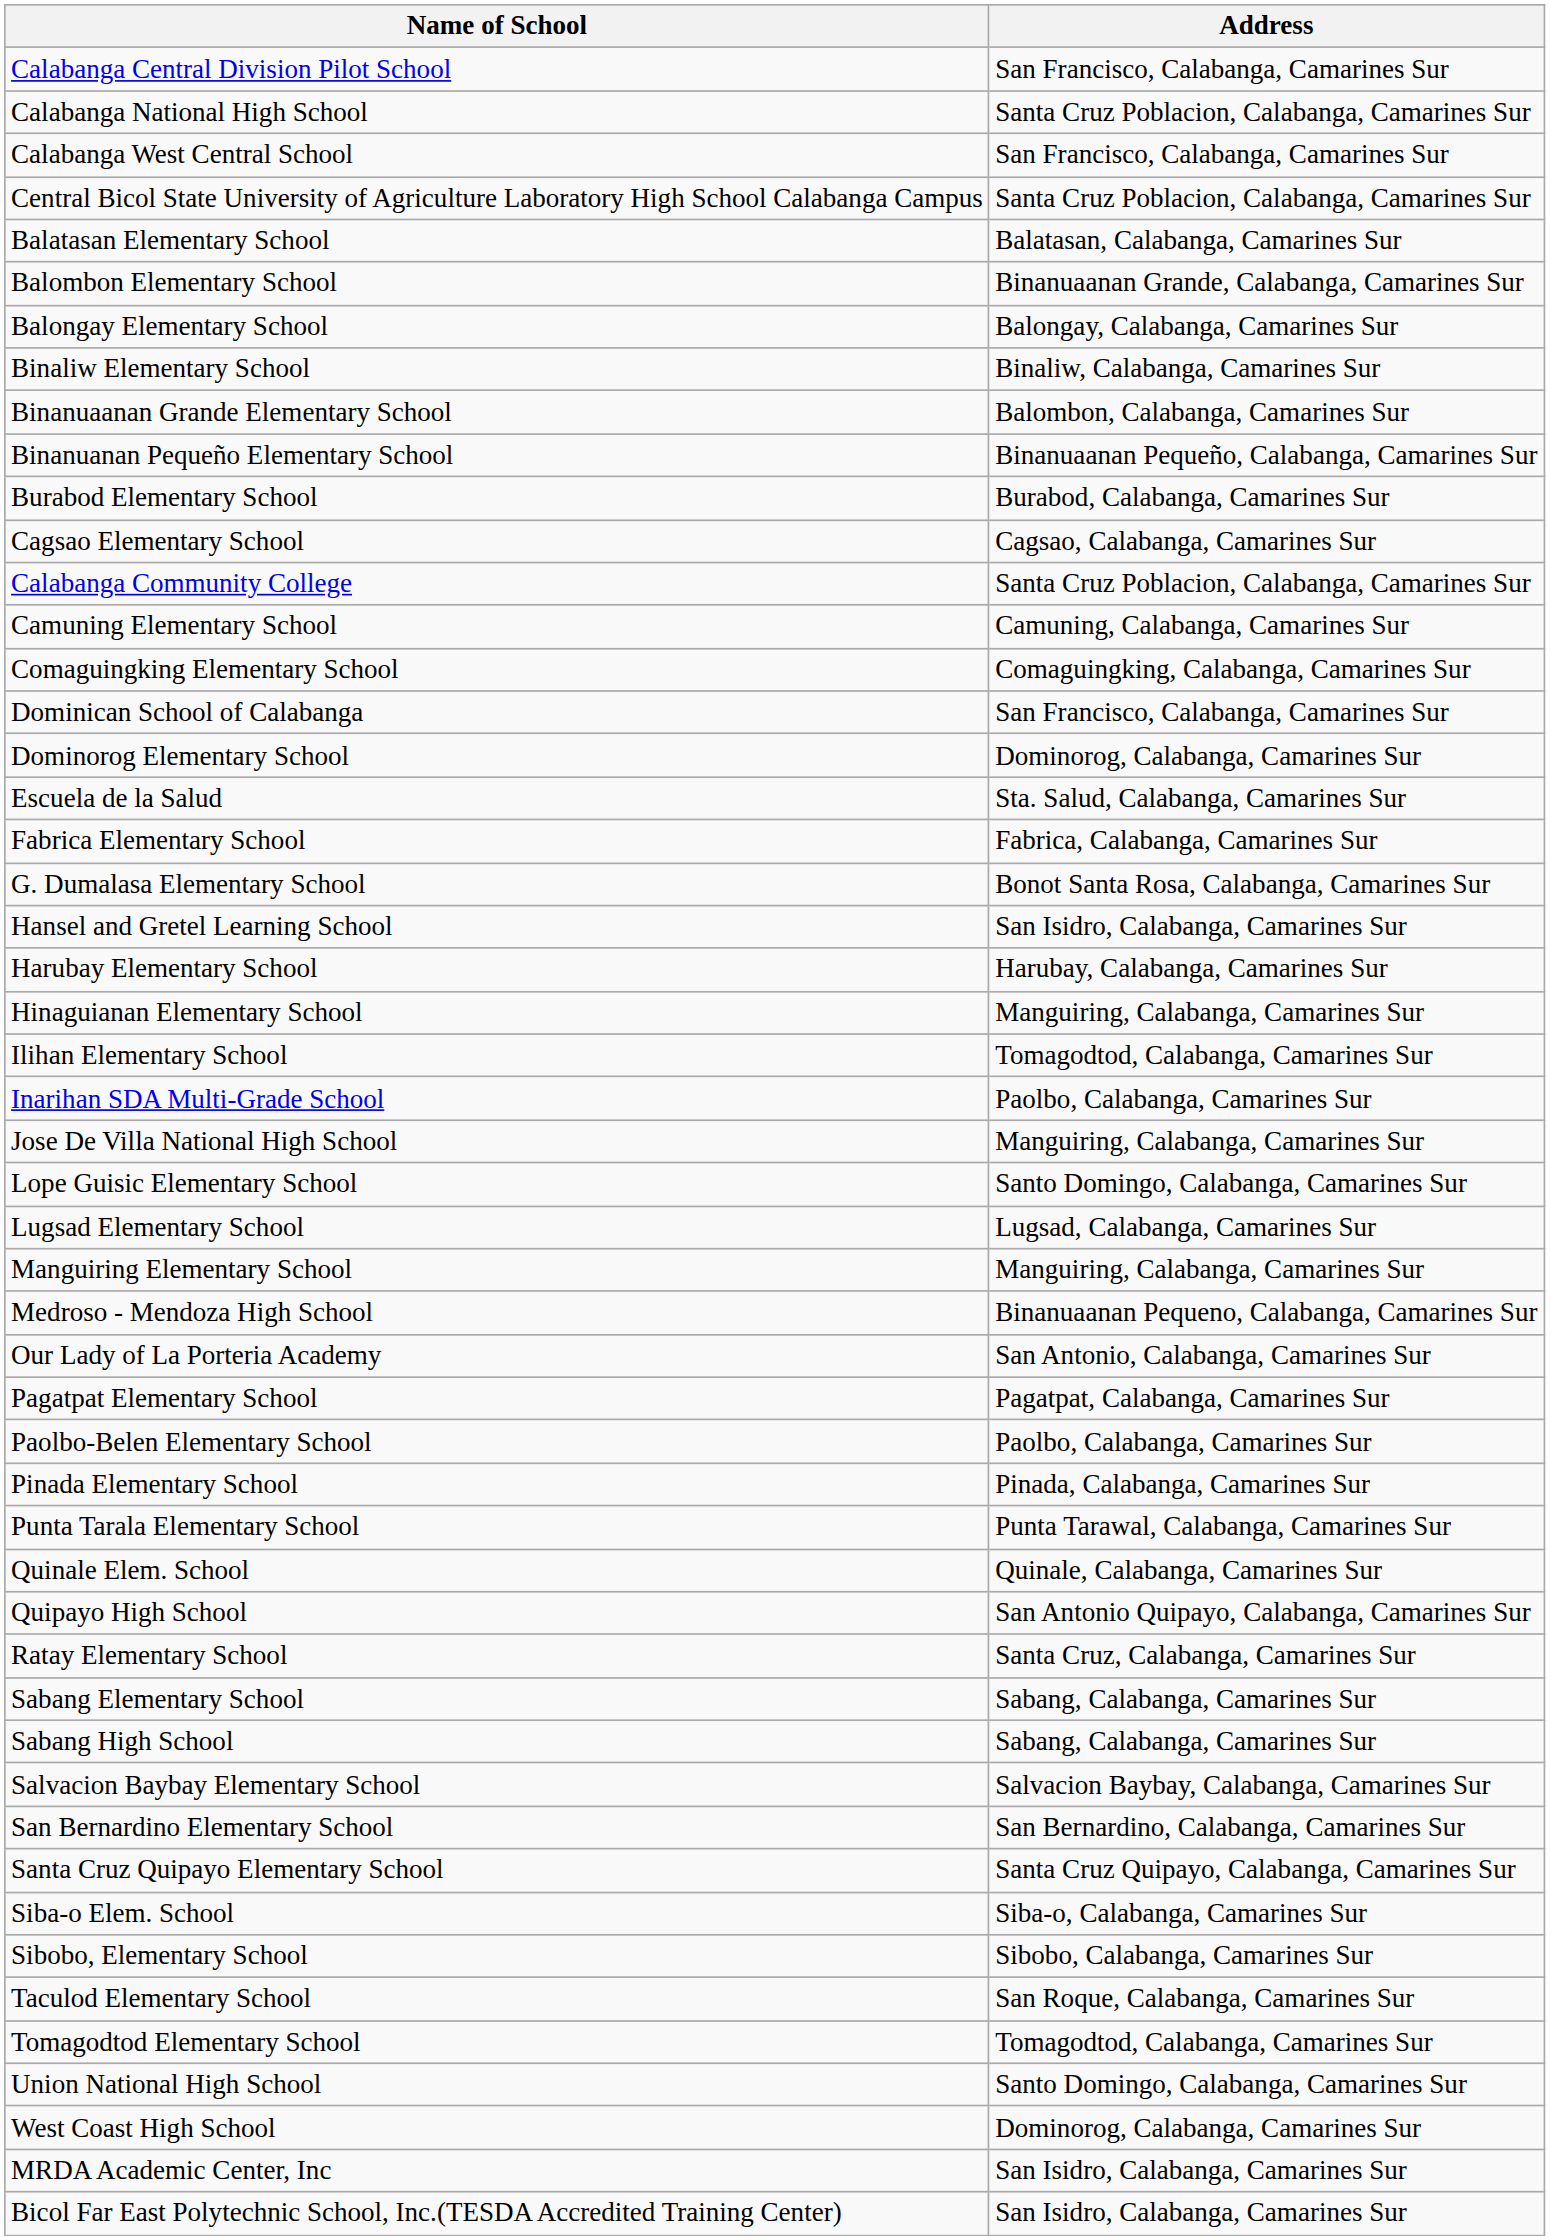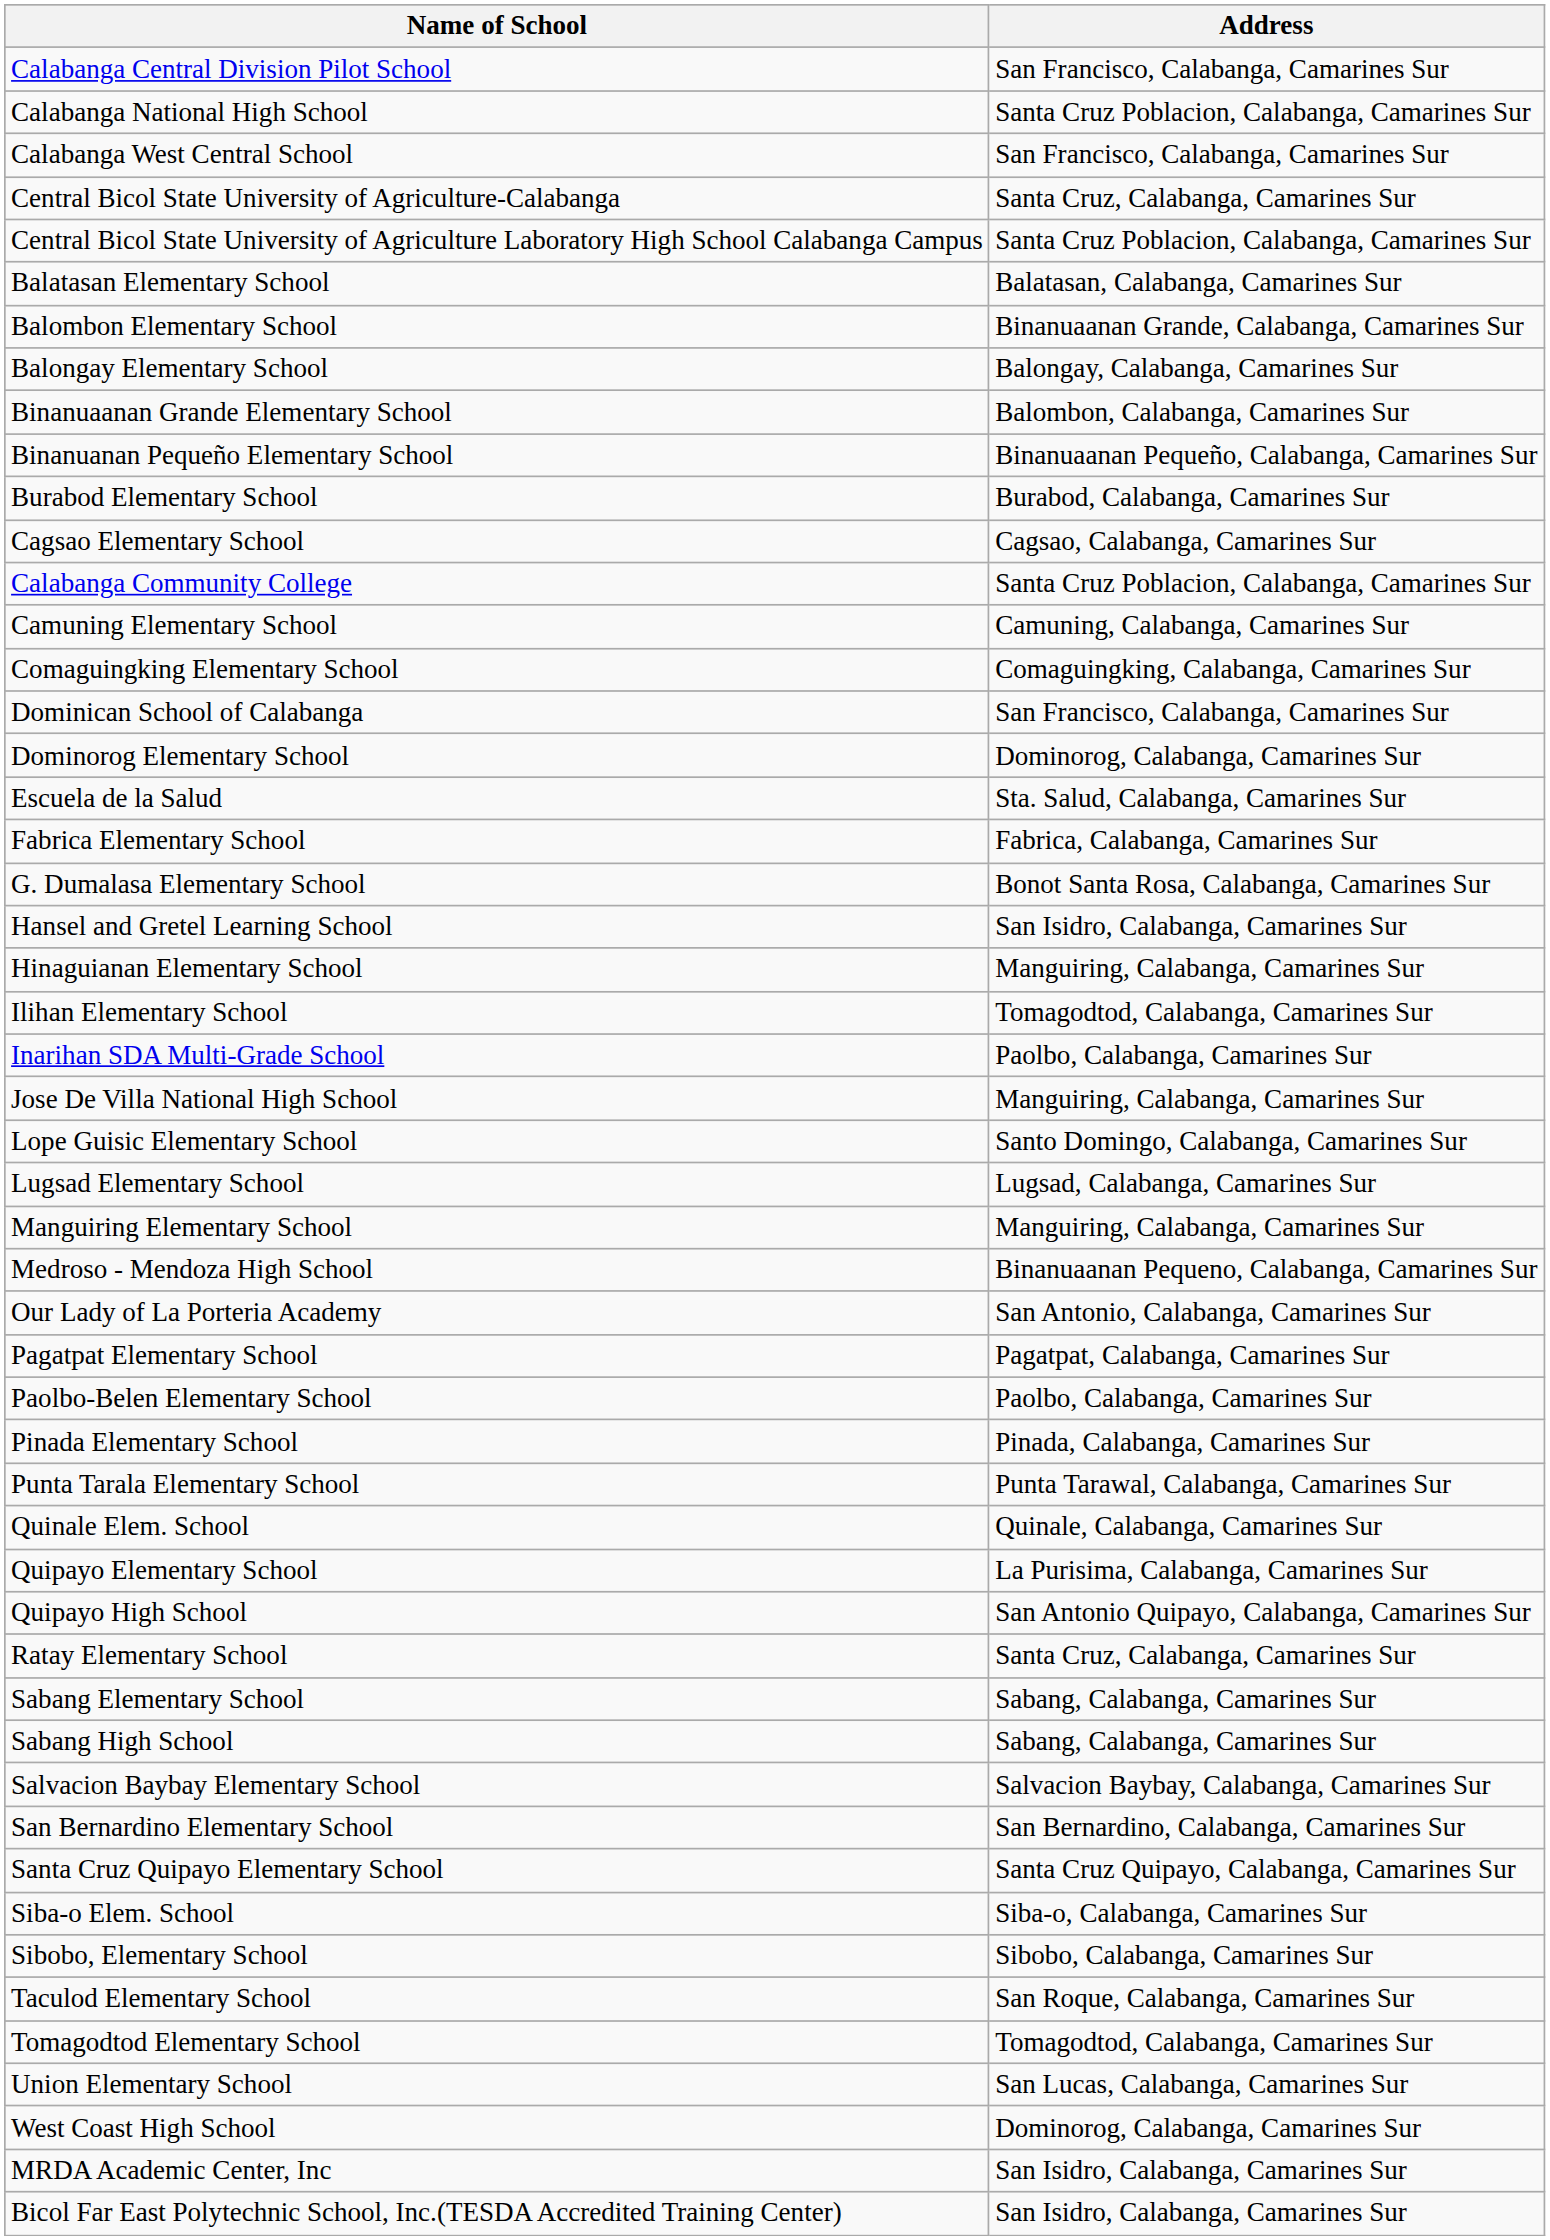+ row: Central Bicol State University of Agriculture-Calabanga | Santa Cruz, Calabanga, Camarines Sur
- row: Binaliw Elementary School | Binaliw, Calabanga, Camarines Sur
- row: Harubay Elementary School | Harubay, Calabanga, Camarines Sur
+ row: Quipayo Elementary School | La Purisima, Calabanga, Camarines Sur
+ row: Union Elementary School | San Lucas, Calabanga, Camarines Sur
- row: Union National High School | Santo Domingo, Calabanga, Camarines Sur
